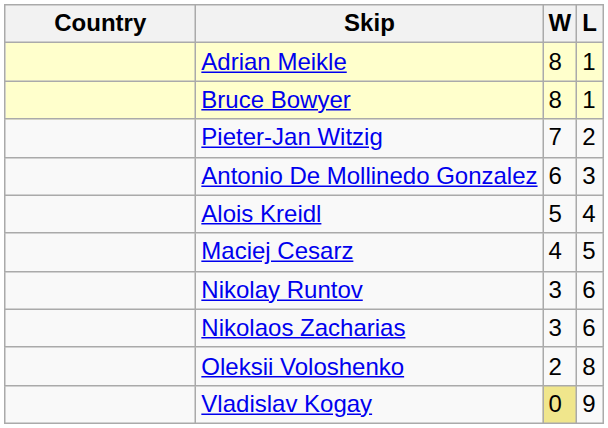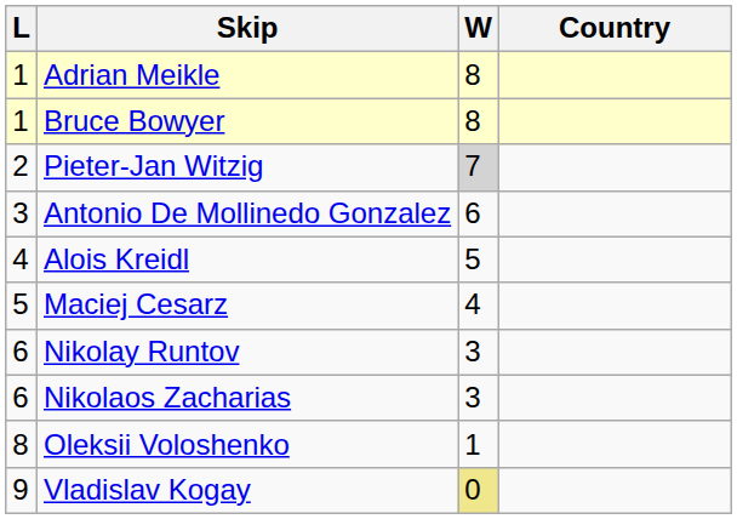columns swapped: Country <-> L
Pieter-Jan Witzig | W: no background -> lightgrey background
Oleksii Voloshenko | W: 2 -> 1
